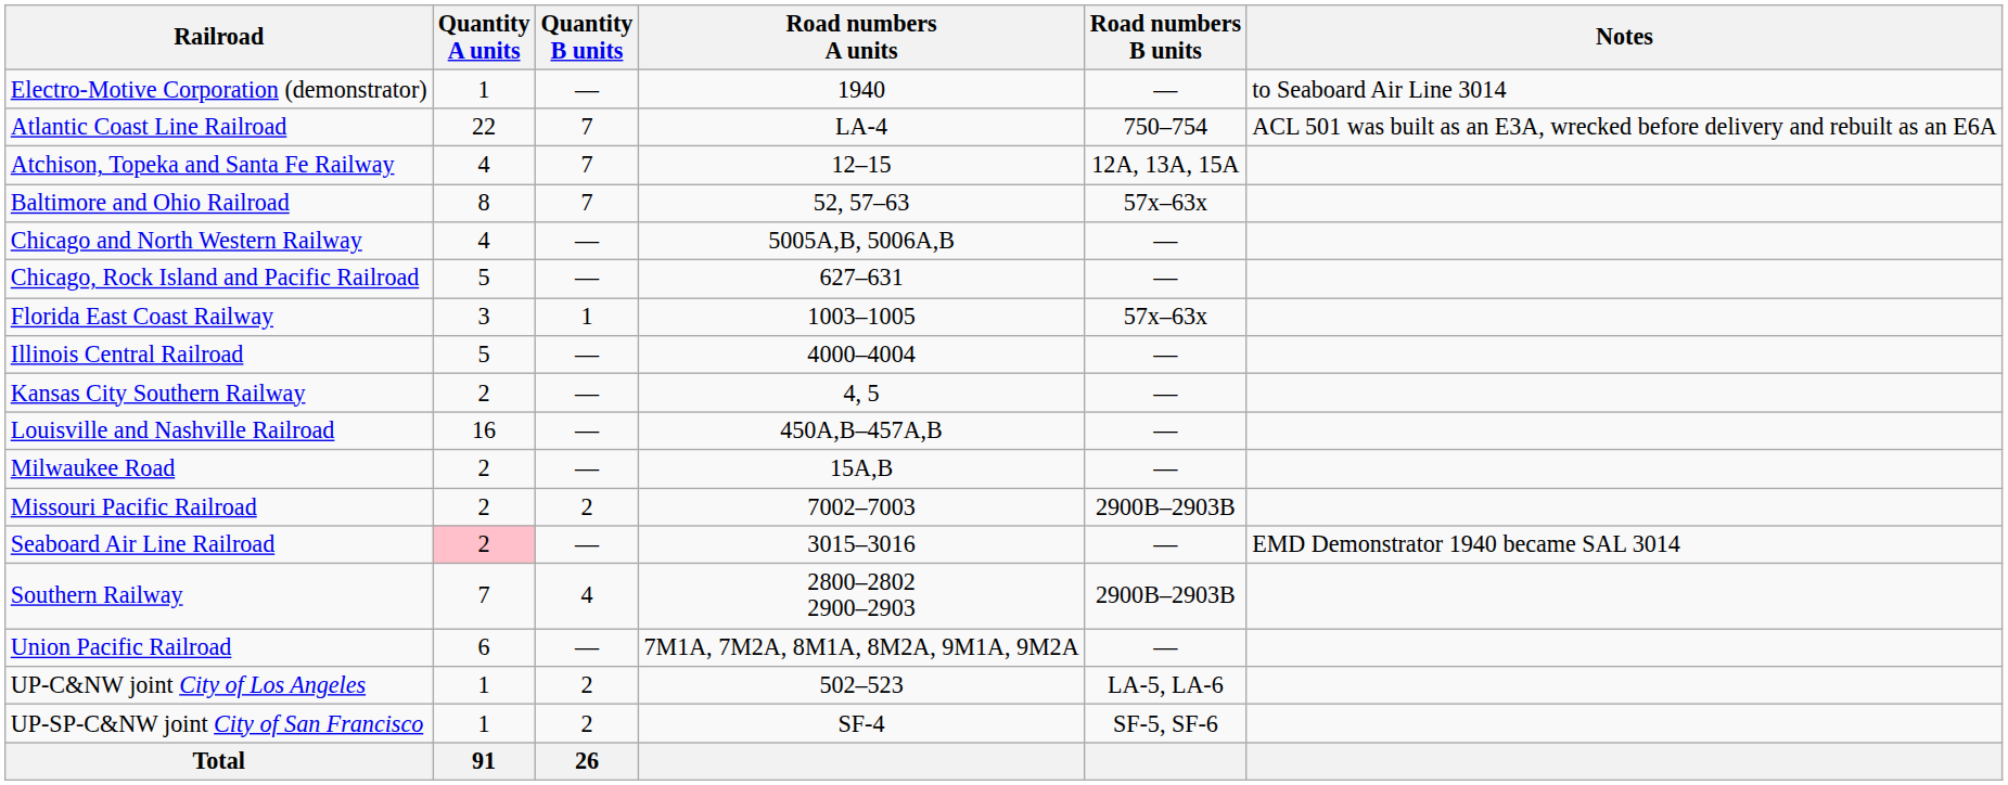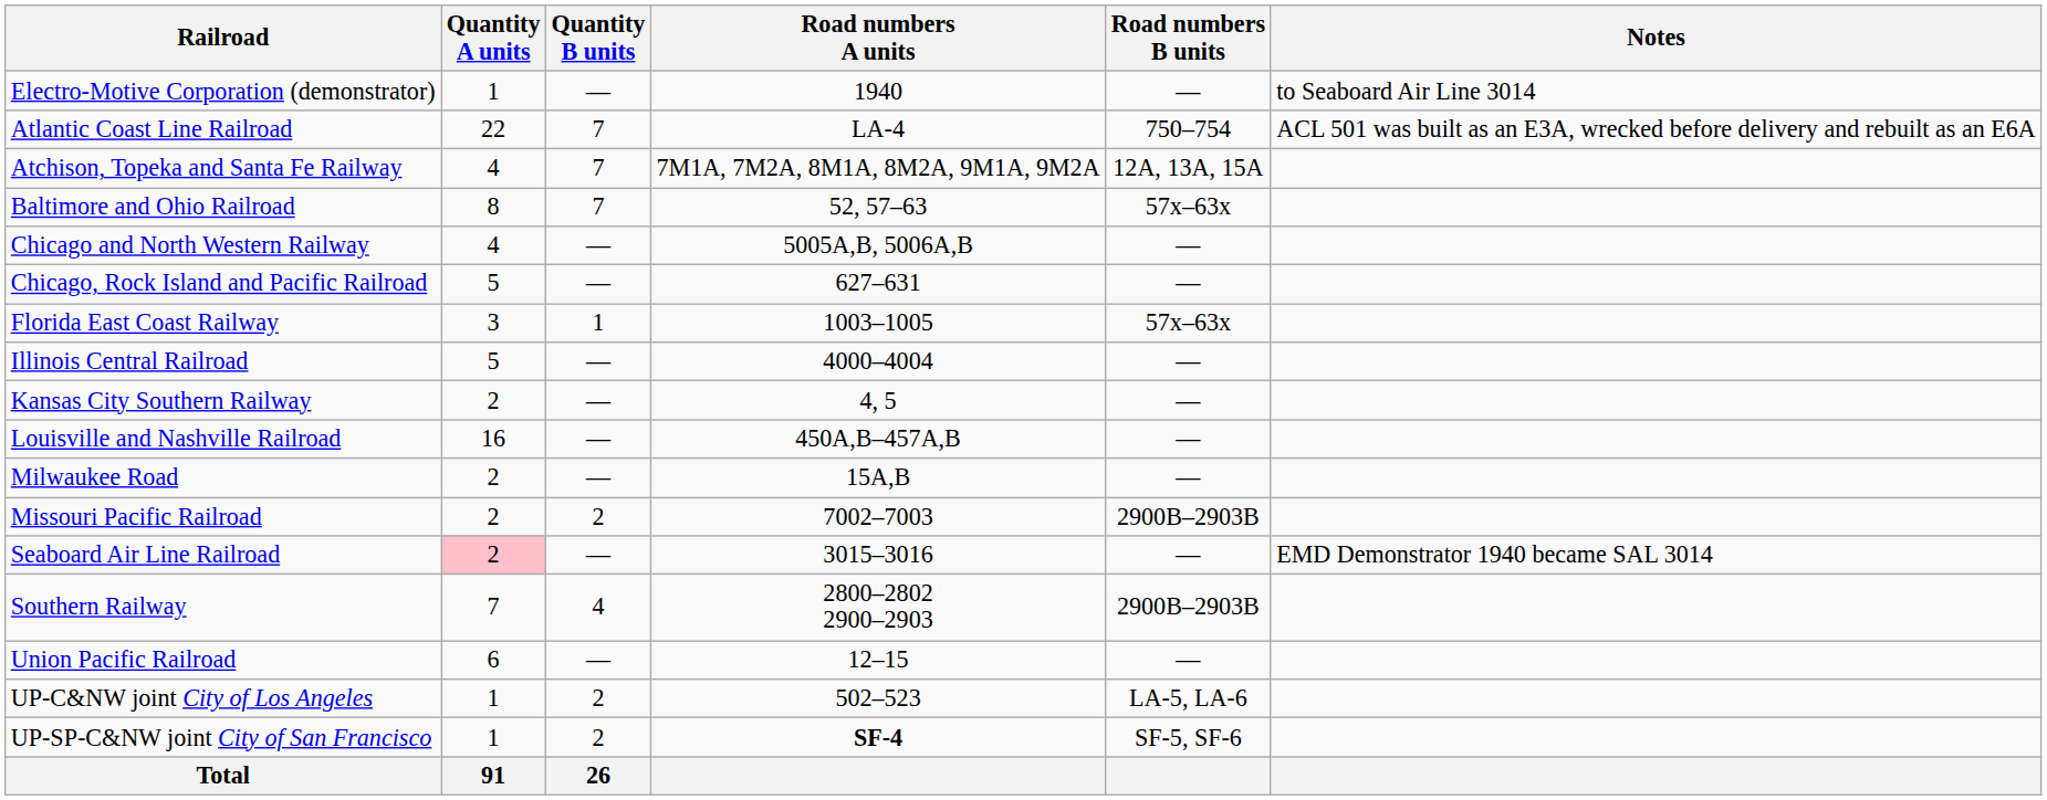Atchison, Topeka and Santa Fe Railway | Road numbers A units: 12–15 -> 7M1A, 7M2A, 8M1A, 8M2A, 9M1A, 9M2A
Union Pacific Railroad | Road numbers A units: 7M1A, 7M2A, 8M1A, 8M2A, 9M1A, 9M2A -> 12–15
UP-SP-C&NW joint City of San Francisco | Road numbers A units: normal -> bold
